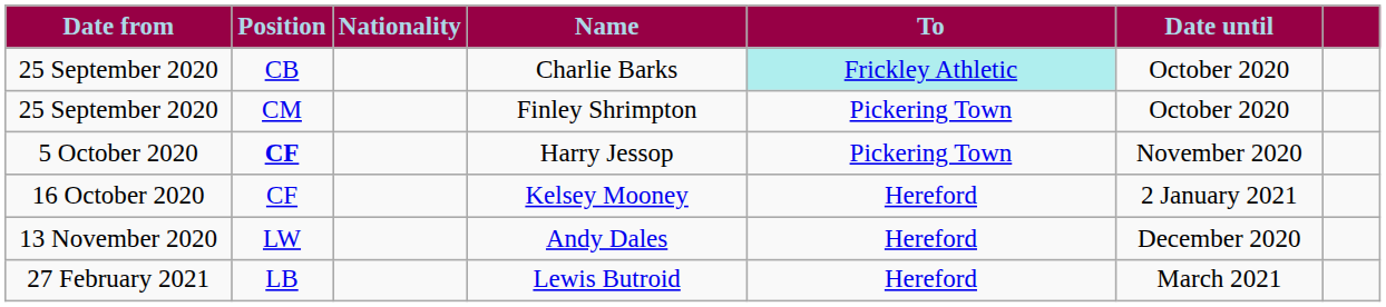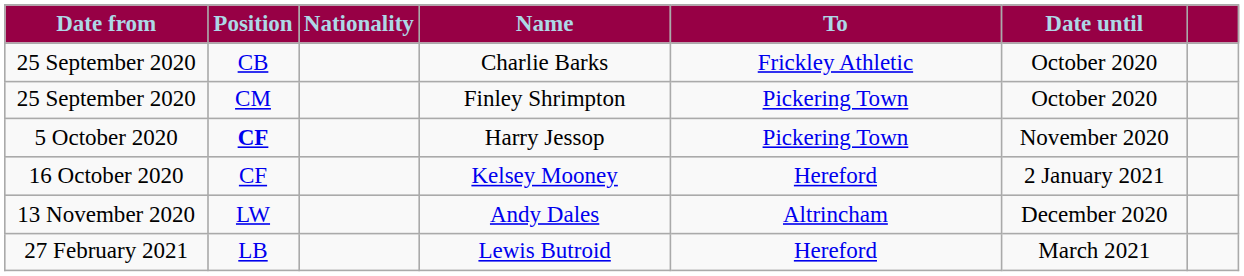Charlie Barks | To: paleturquoise background -> no background
Andy Dales | To: Hereford -> Altrincham
